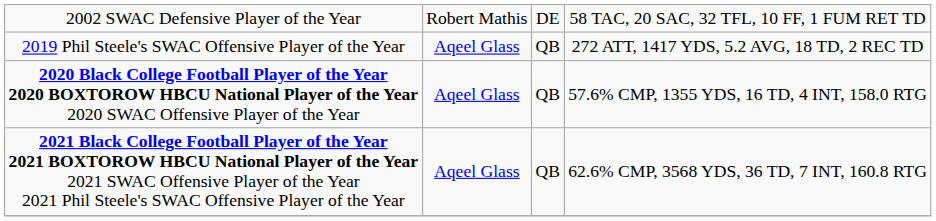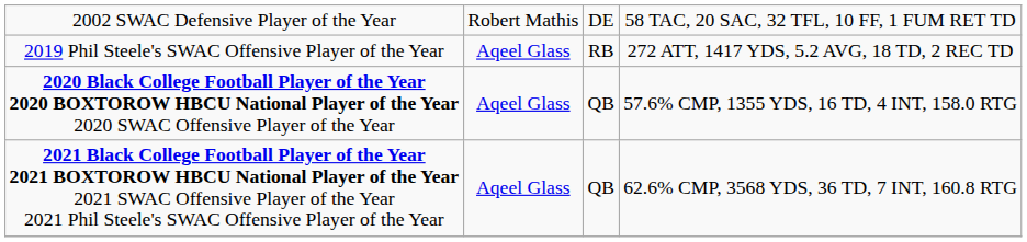2019 Phil Steele's SWAC Offensive Player of the Year | column 3: QB -> RB
